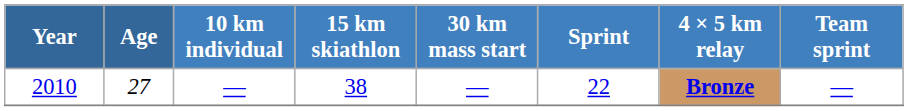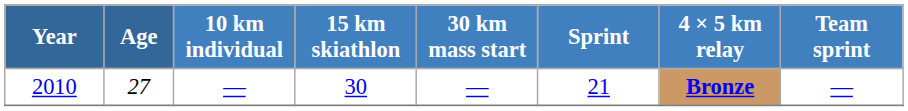2010 | 15 km skiathlon: 38 -> 30
2010 | Sprint: 22 -> 21
